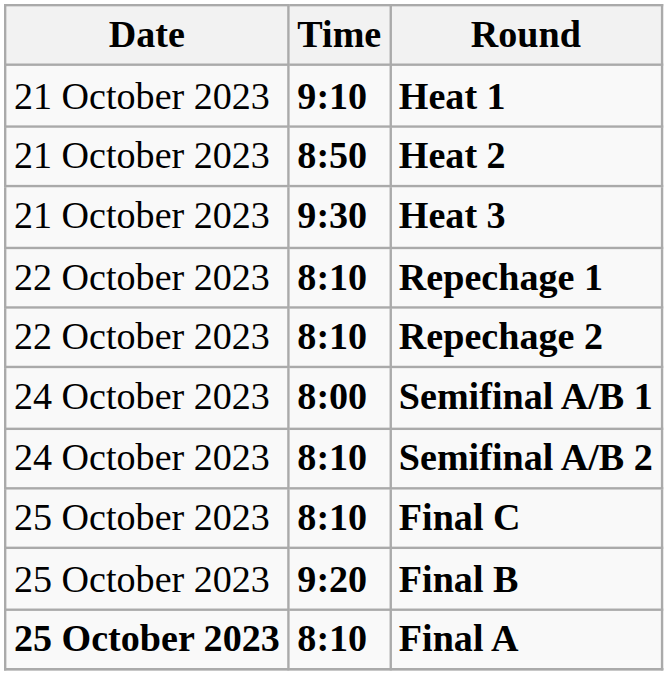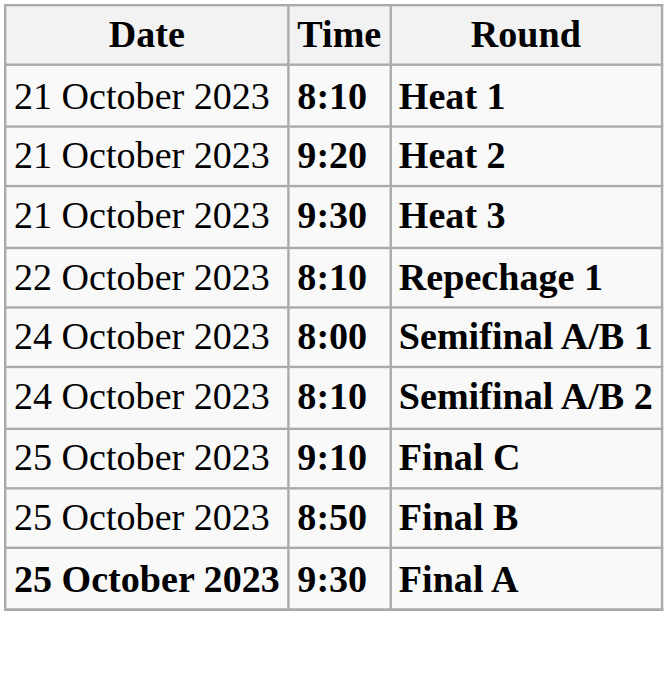Heat 1 | Time: 9:10 -> 8:10
Heat 2 | Time: 8:50 -> 9:20
- row: 22 October 2023 | 8:10 | Repechage 2
Final C | Time: 8:10 -> 9:10
Final B | Time: 9:20 -> 8:50
Final A | Time: 8:10 -> 9:30
